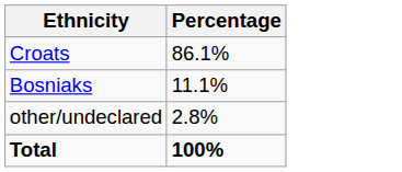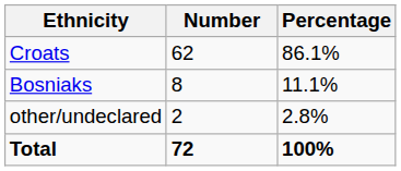+ column: Number | 62 | 8 | 2 | 72
